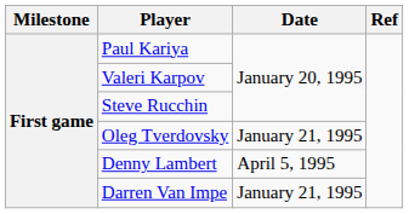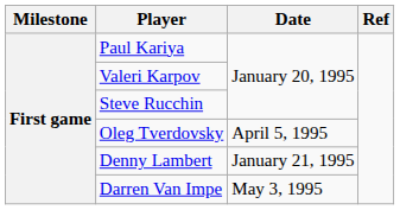Oleg Tverdovsky | Date: January 21, 1995 -> April 5, 1995
Denny Lambert | Date: April 5, 1995 -> January 21, 1995
Darren Van Impe | Date: January 21, 1995 -> May 3, 1995
